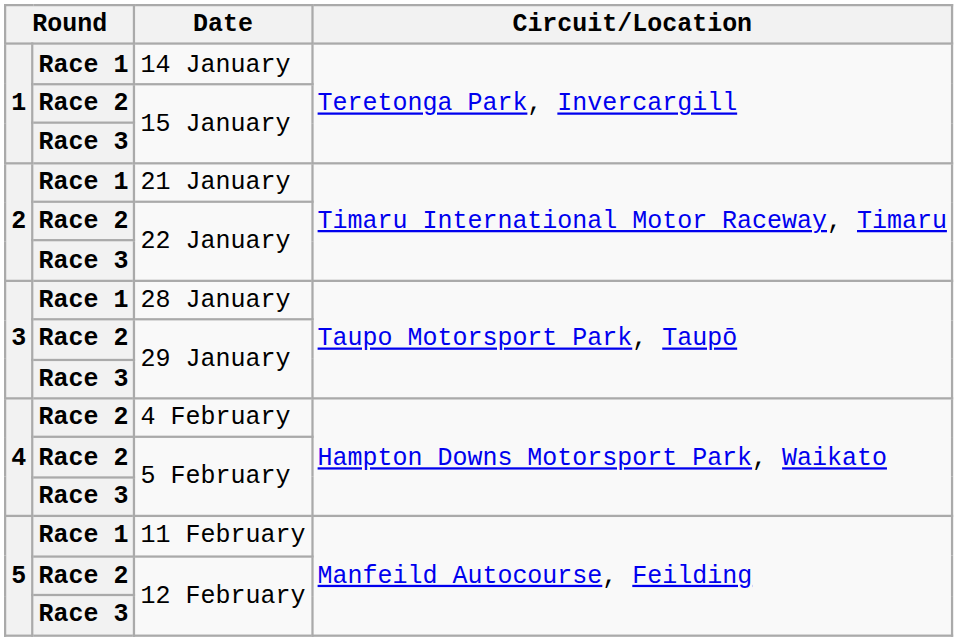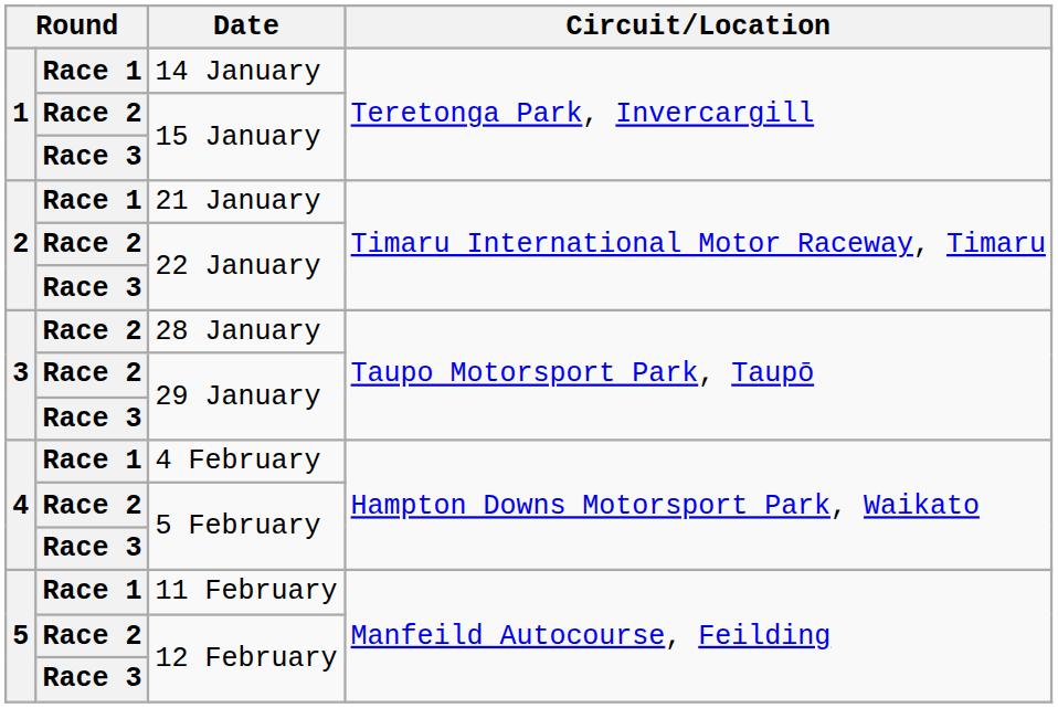28 January | column 2: Race 1 -> Race 2
4 February | column 2: Race 2 -> Race 1
